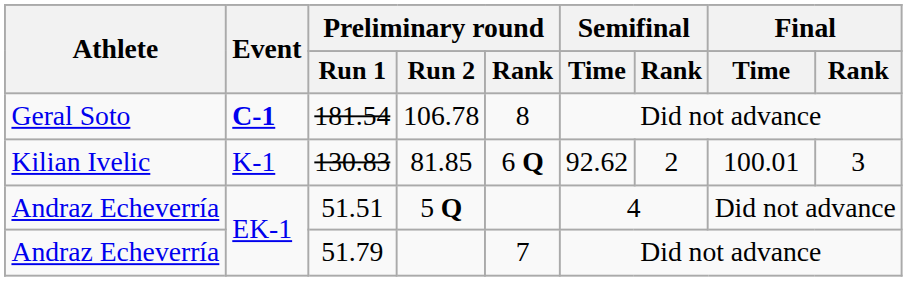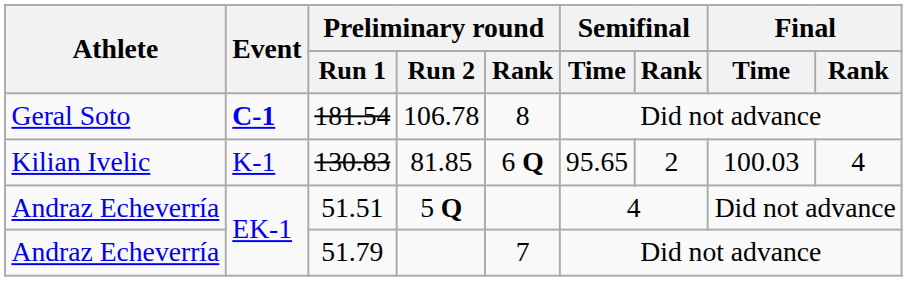130.83 | Semifinal / Time: 92.62 -> 95.65
130.83 | Final / Time: 100.01 -> 100.03
130.83 | Final / Rank: 3 -> 4
